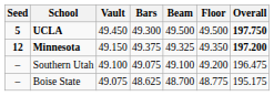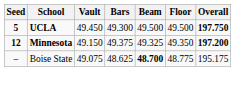- row: – | Southern Utah | 49.100 | 49.075 | 49.100 | 49.200 | 196.475
Boise State | Beam: normal -> bold
